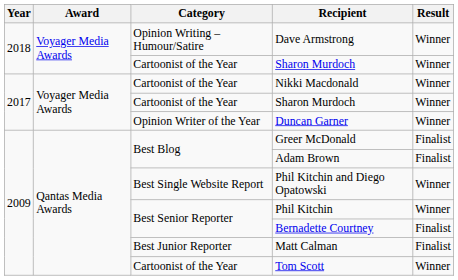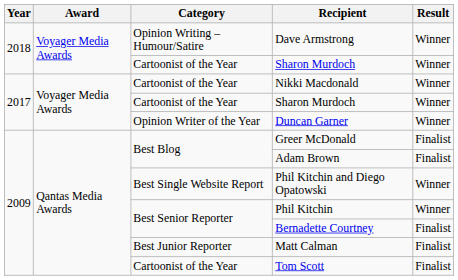Tom Scott | Result: Winner -> Finalist
